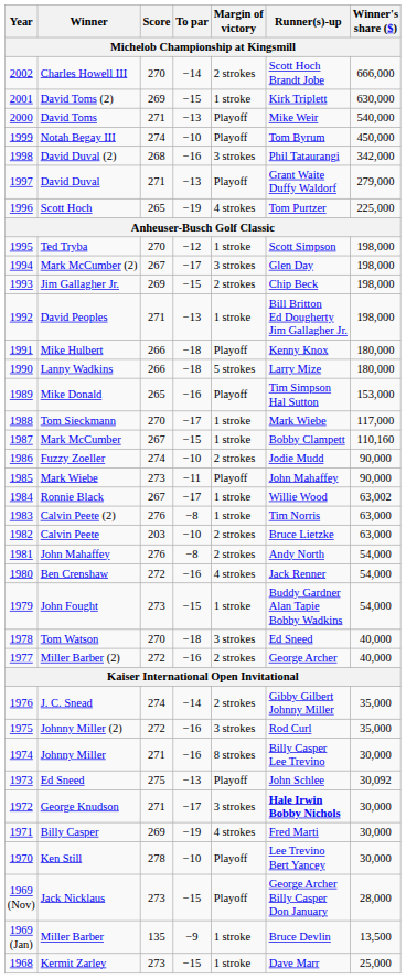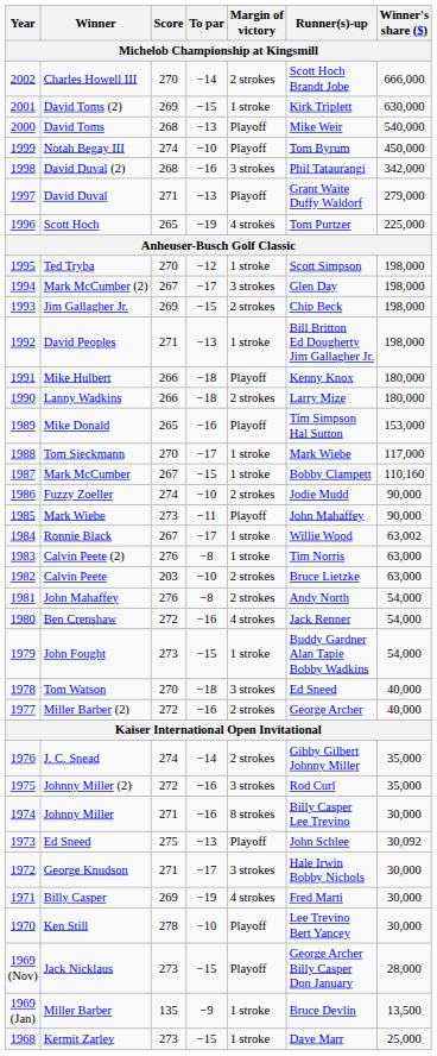David Toms | Score: 271 -> 268
Lanny Wadkins | Margin of victory: 5 strokes -> 2 strokes
George Knudson | Runner(s)-up: bold -> normal
